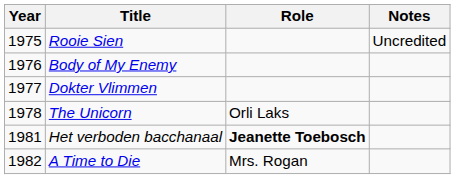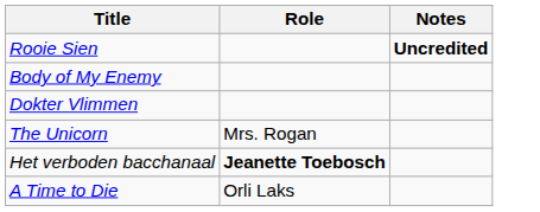- column: Year | 1975 | 1976 | 1977 | 1978 | 1981 | 1982
Rooie Sien | Notes: normal -> bold
The Unicorn | Role: Orli Laks -> Mrs. Rogan
A Time to Die | Role: Mrs. Rogan -> Orli Laks
